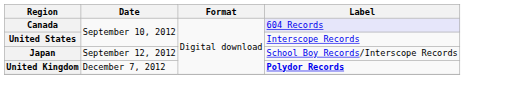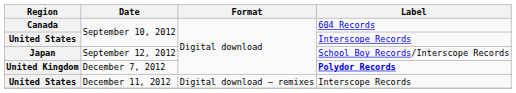Canada | Label: lavender background -> no background
+ row: United States | December 11, 2012 | Digital download – remixes | Interscope Records
